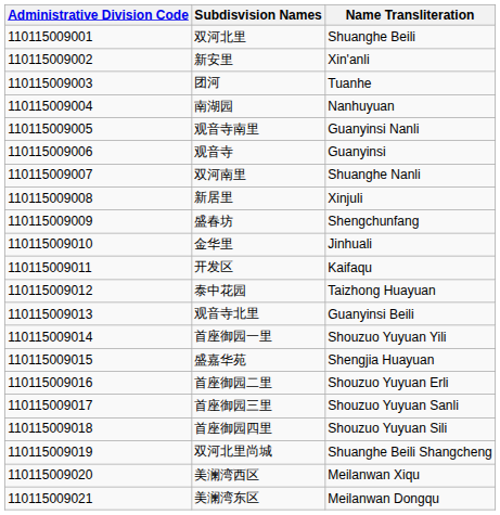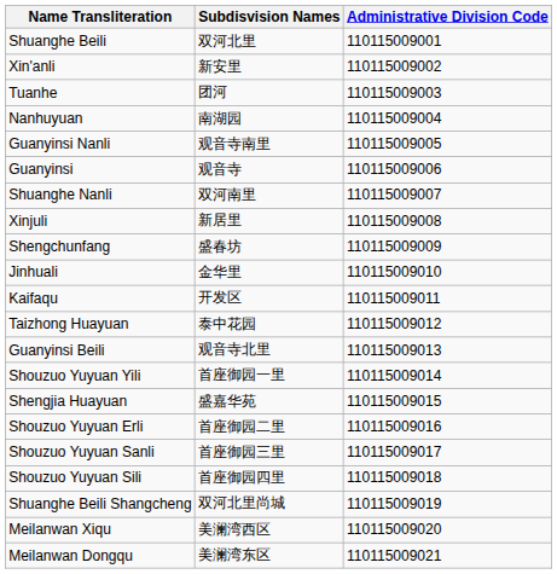columns swapped: Administrative Division Code <-> Name Transliteration
